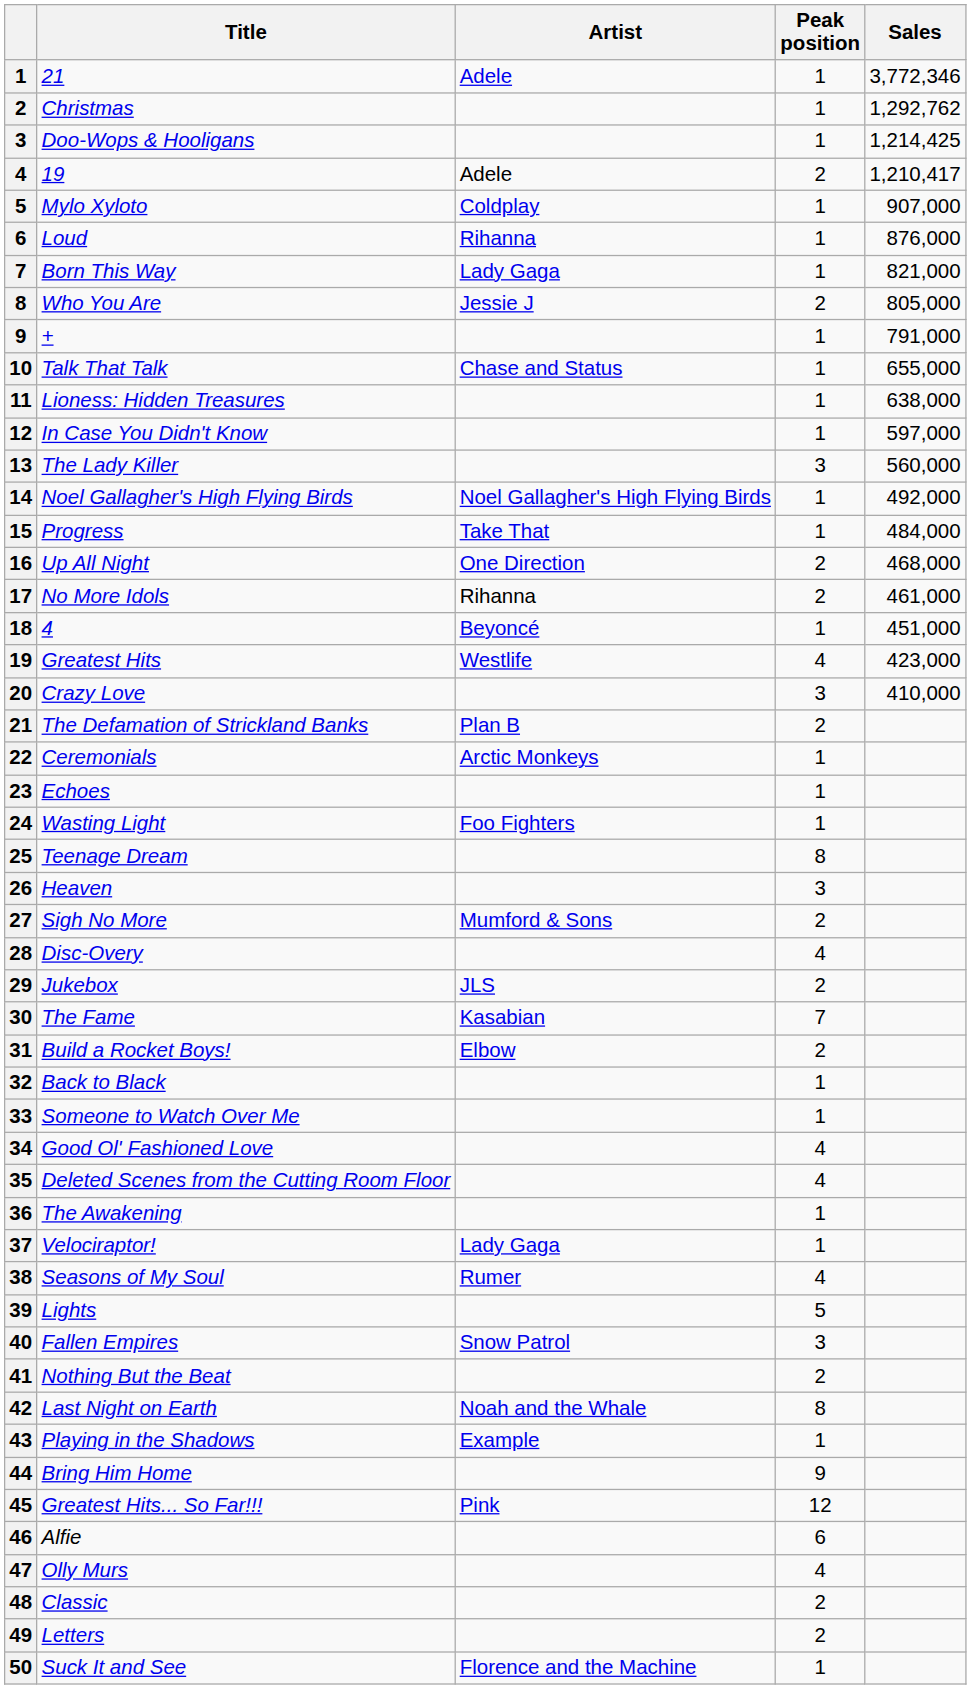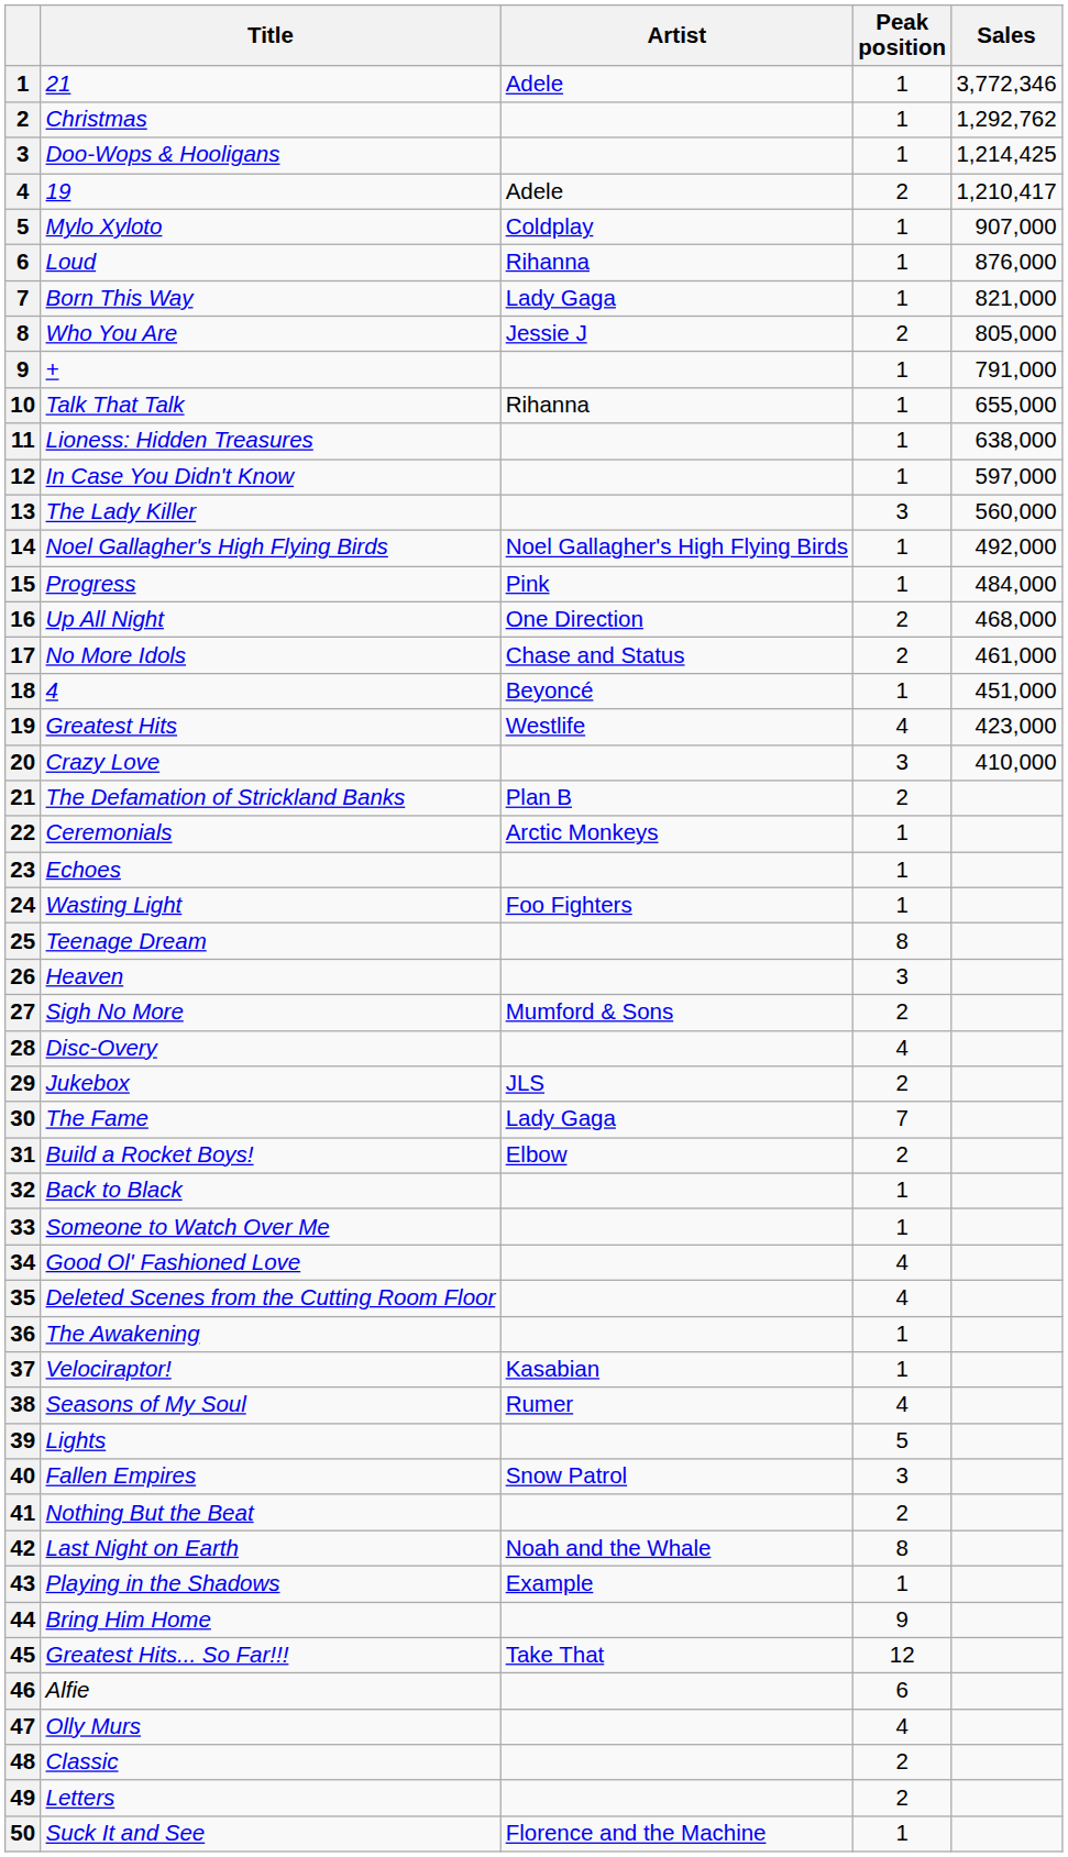Talk That Talk | Artist: Chase and Status -> Rihanna
Progress | Artist: Take That -> Pink
No More Idols | Artist: Rihanna -> Chase and Status
The Fame | Artist: Kasabian -> Lady Gaga
Velociraptor! | Artist: Lady Gaga -> Kasabian
Greatest Hits... So Far!!! | Artist: Pink -> Take That
